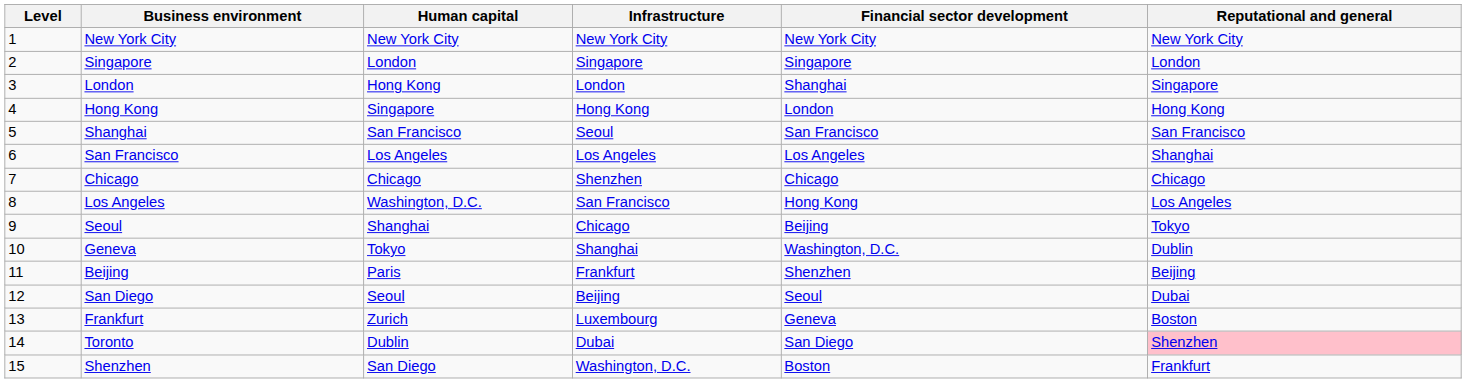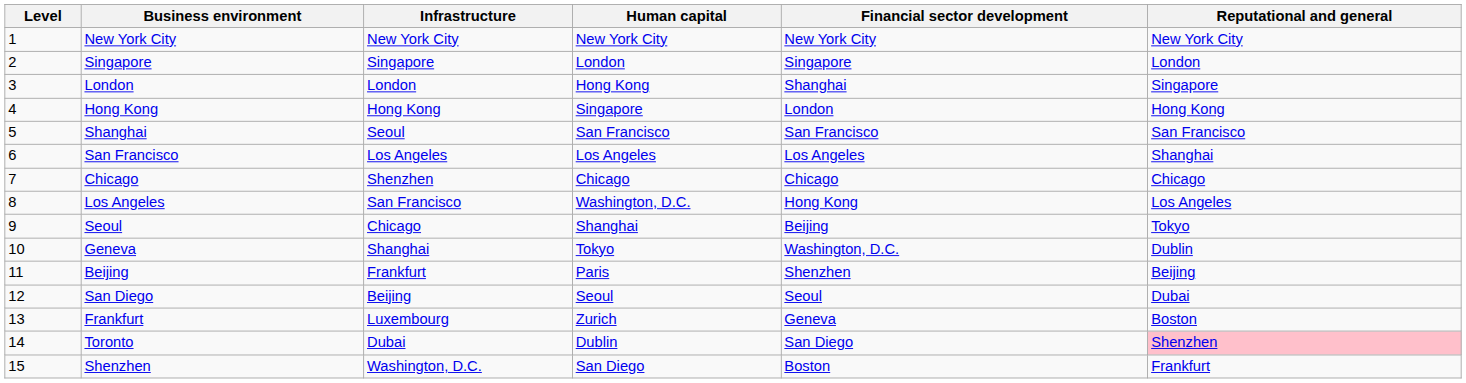columns swapped: Human capital <-> Infrastructure
